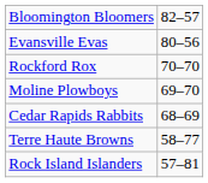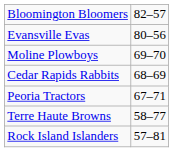- row: Rockford Rox | 70–70
+ row: Peoria Tractors | 67–71
